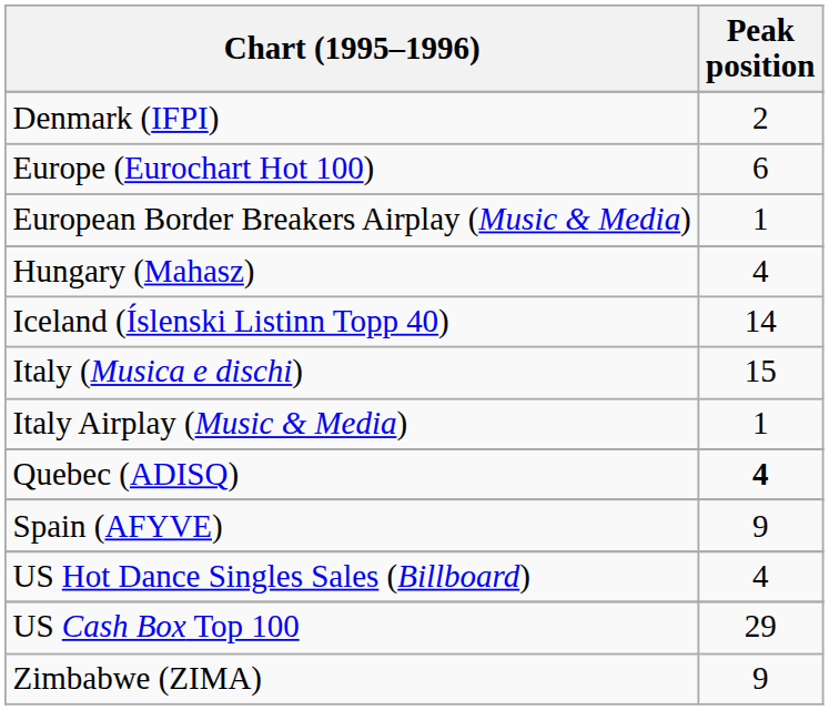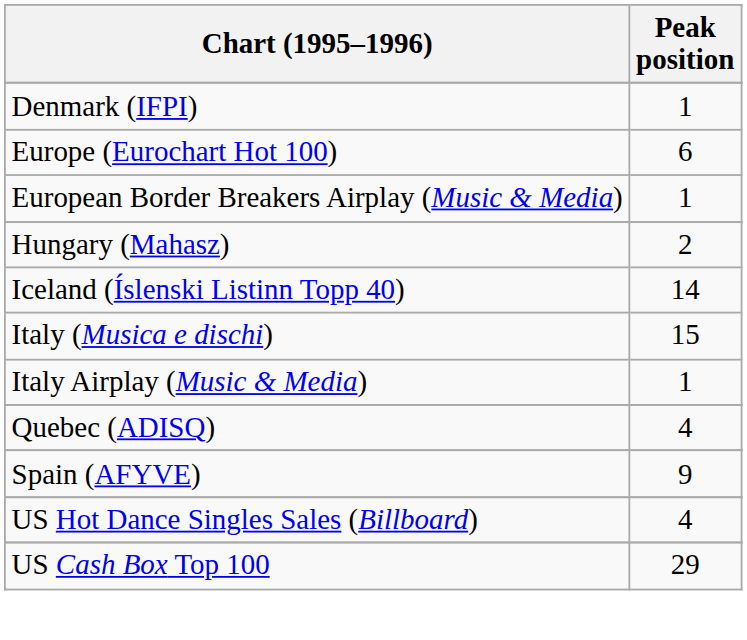Denmark (IFPI) | Peak position: 2 -> 1
Hungary (Mahasz) | Peak position: 4 -> 2
Quebec (ADISQ) | Peak position: bold -> normal
- row: Zimbabwe (ZIMA) | 9
